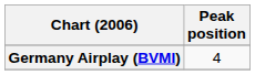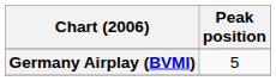Germany Airplay (BVMI) | Peak position: 4 -> 5
